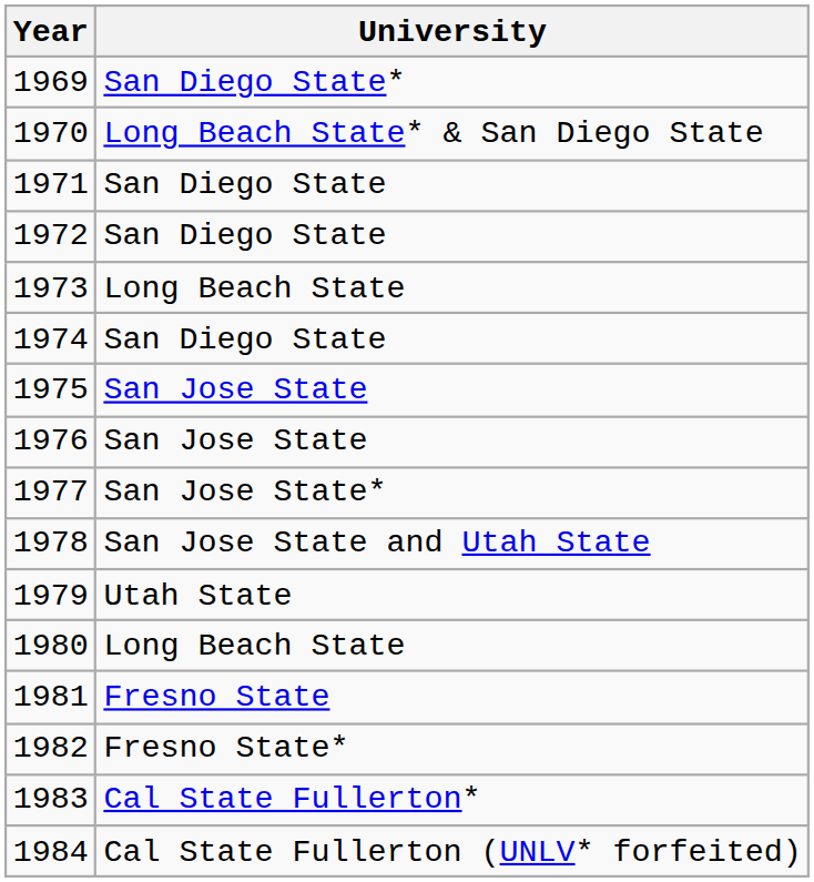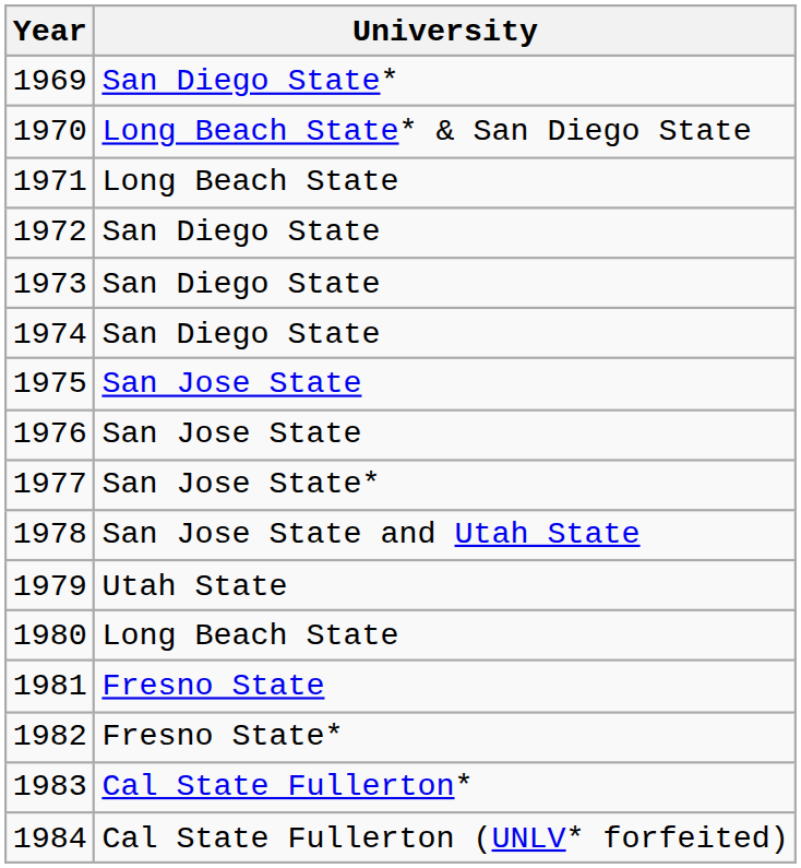1971 | University: San Diego State -> Long Beach State
1973 | University: Long Beach State -> San Diego State
